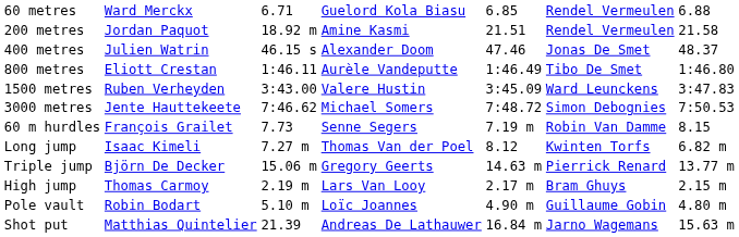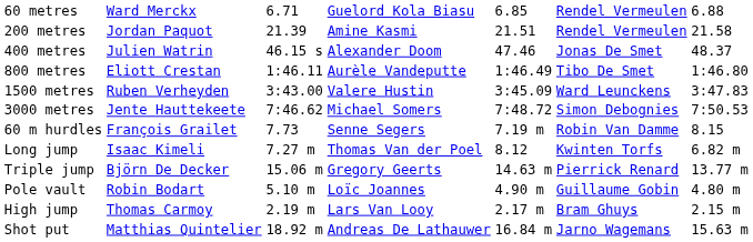200 metres | column 3: 18.92 m -> 21.39
rows swapped: High jump <-> Pole vault
Shot put | column 3: 21.39 -> 18.92 m
